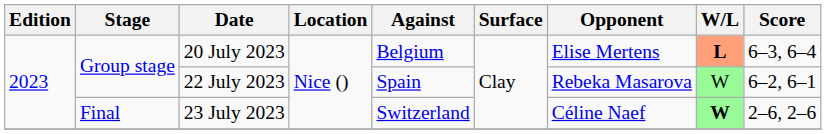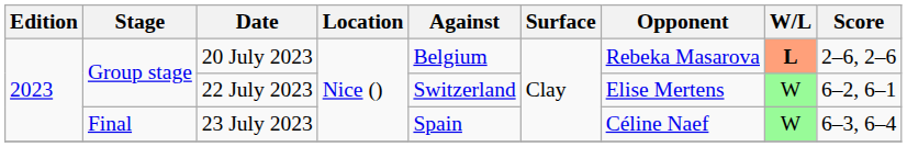20 July 2023 | Opponent: Elise Mertens -> Rebeka Masarova
20 July 2023 | Score: 6–3, 6–4 -> 2–6, 2–6
22 July 2023 | Against: Spain -> Switzerland
22 July 2023 | Opponent: Rebeka Masarova -> Elise Mertens
23 July 2023 | Against: Switzerland -> Spain
23 July 2023 | W/L: bold -> normal
23 July 2023 | Score: 2–6, 2–6 -> 6–3, 6–4
